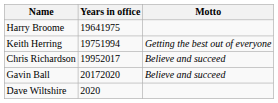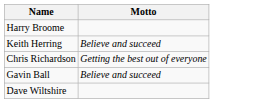- column: Years in office | 19641975 | 19751994 | 19952017 | 20172020 | 2020
Keith Herring | Motto: Getting the best out of everyone -> Believe and succeed
Chris Richardson | Motto: Believe and succeed -> Getting the best out of everyone
